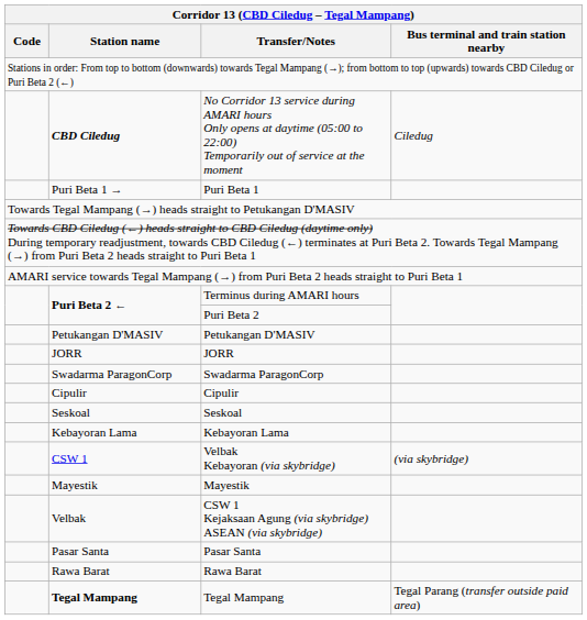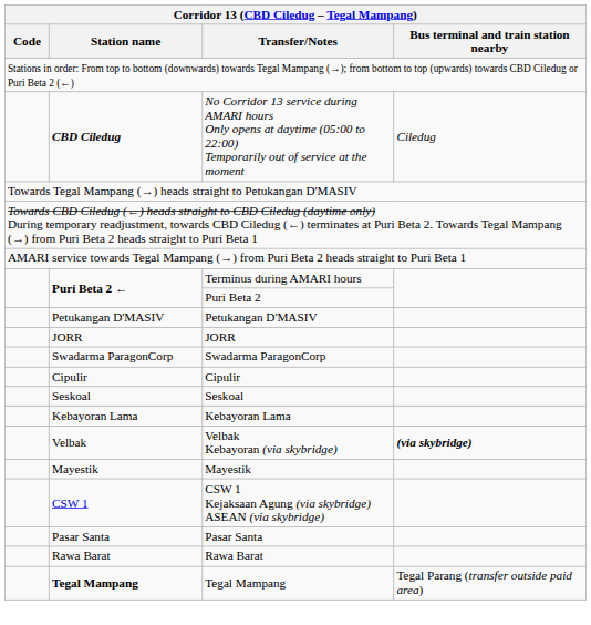- row: Puri Beta 1 → | Puri Beta 1
Velbak Kebayoran (via skybridge) | Station name: CSW 1 -> Velbak
Velbak Kebayoran (via skybridge) | Bus terminal and train station nearby: normal -> bold
CSW 1 Kejaksaan Agung (via skybridge) ASEAN (via skybridge) | Station name: Velbak -> CSW 1
